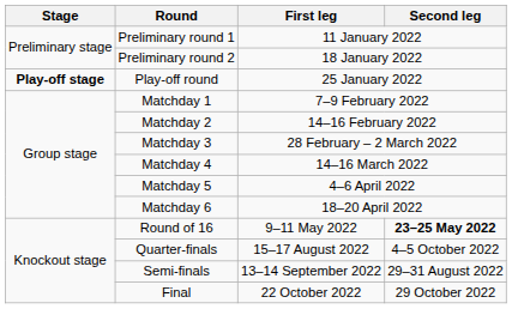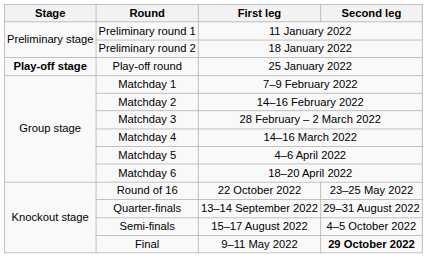Round of 16 | First leg: 9–11 May 2022 -> 22 October 2022
Round of 16 | Second leg: bold -> normal
Quarter-finals | First leg: 15–17 August 2022 -> 13–14 September 2022
Quarter-finals | Second leg: 4–5 October 2022 -> 29–31 August 2022
Semi-finals | First leg: 13–14 September 2022 -> 15–17 August 2022
Semi-finals | Second leg: 29–31 August 2022 -> 4–5 October 2022
Final | First leg: 22 October 2022 -> 9–11 May 2022
Final | Second leg: normal -> bold
